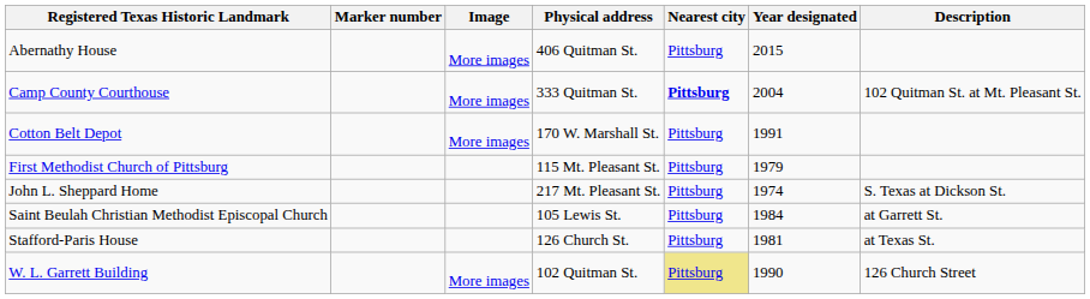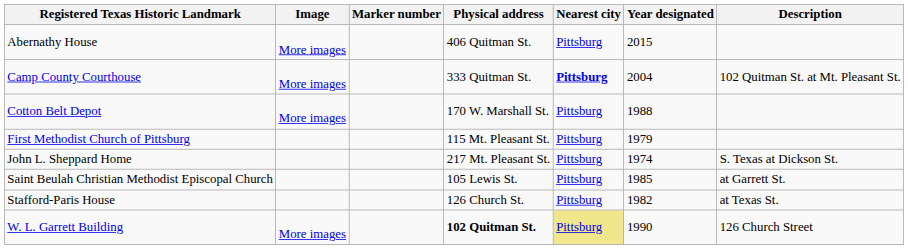columns swapped: Image <-> Marker number
Cotton Belt Depot | Year designated: 1991 -> 1988
Saint Beulah Christian Methodist Episcopal Church | Year designated: 1984 -> 1985
Stafford-Paris House | Year designated: 1981 -> 1982
W. L. Garrett Building | Physical address: normal -> bold
